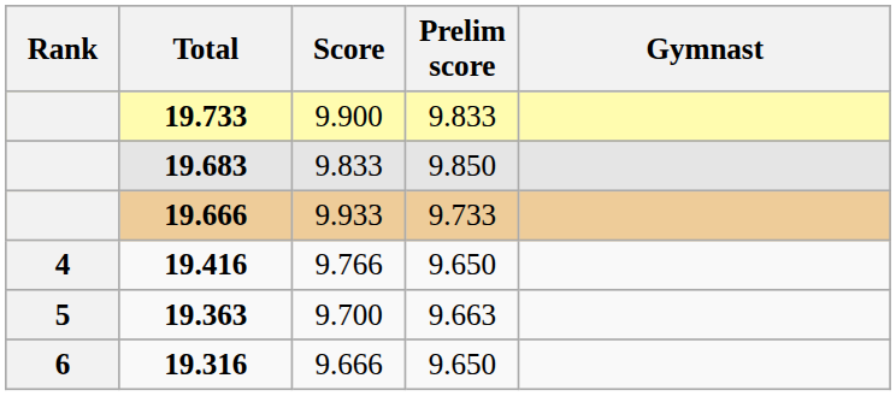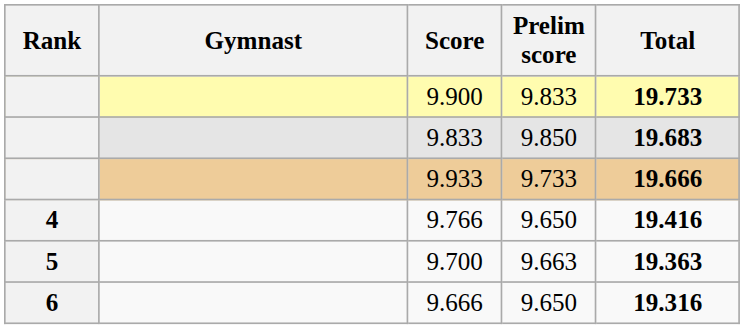columns swapped: Gymnast <-> Total
